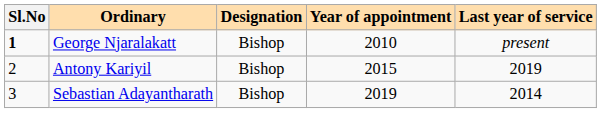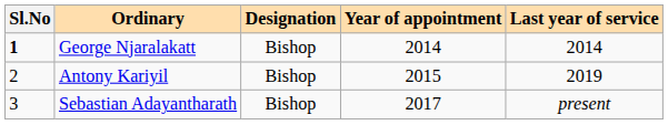George Njaralakatt | Year of appointment: 2010 -> 2014
George Njaralakatt | Last year of service: present -> 2014
Sebastian Adayantharath | Year of appointment: 2019 -> 2017
Sebastian Adayantharath | Last year of service: 2014 -> present
